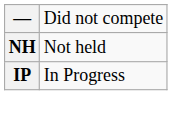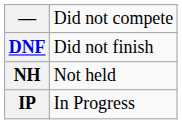+ row: DNF | Did not finish
